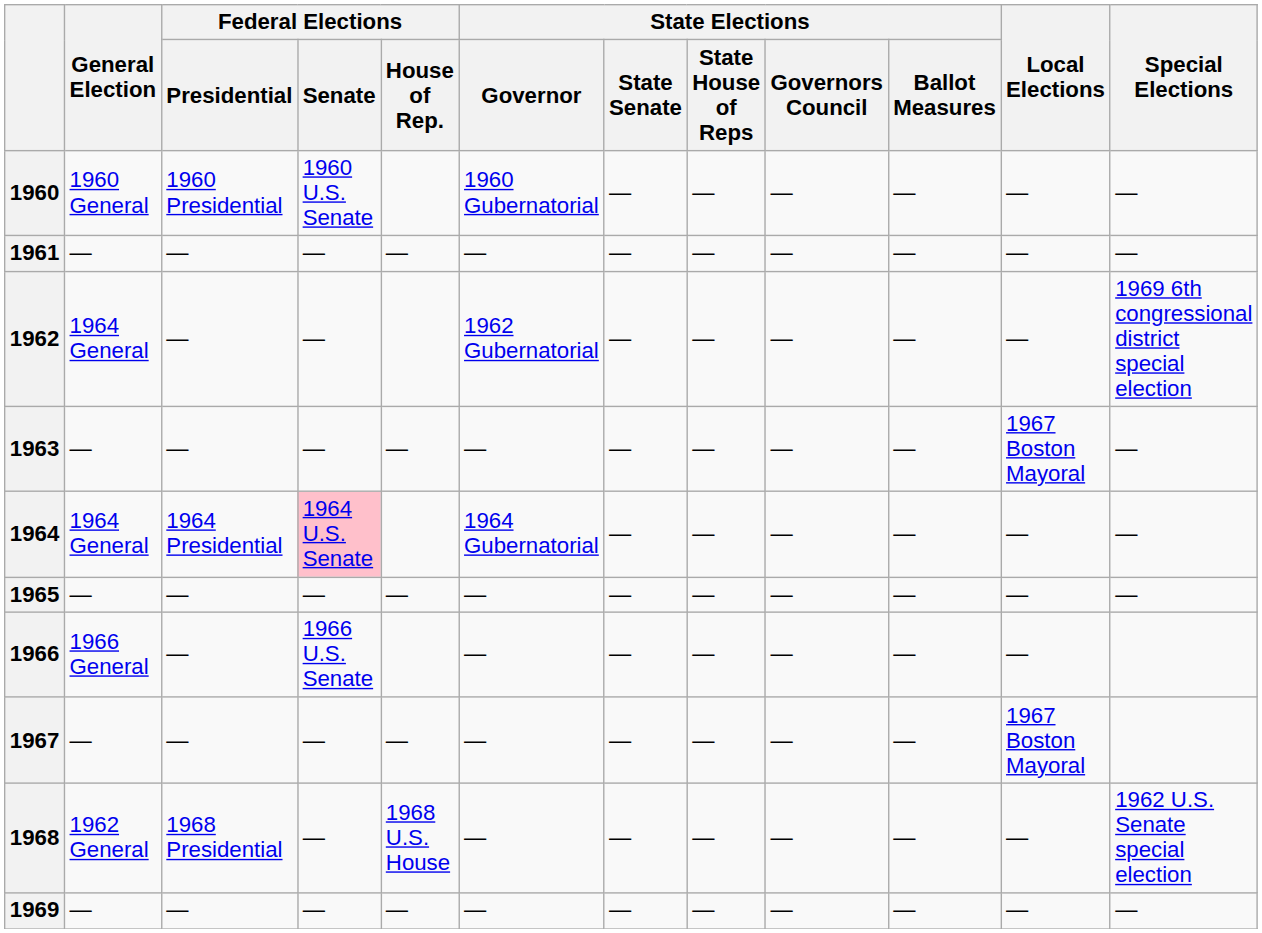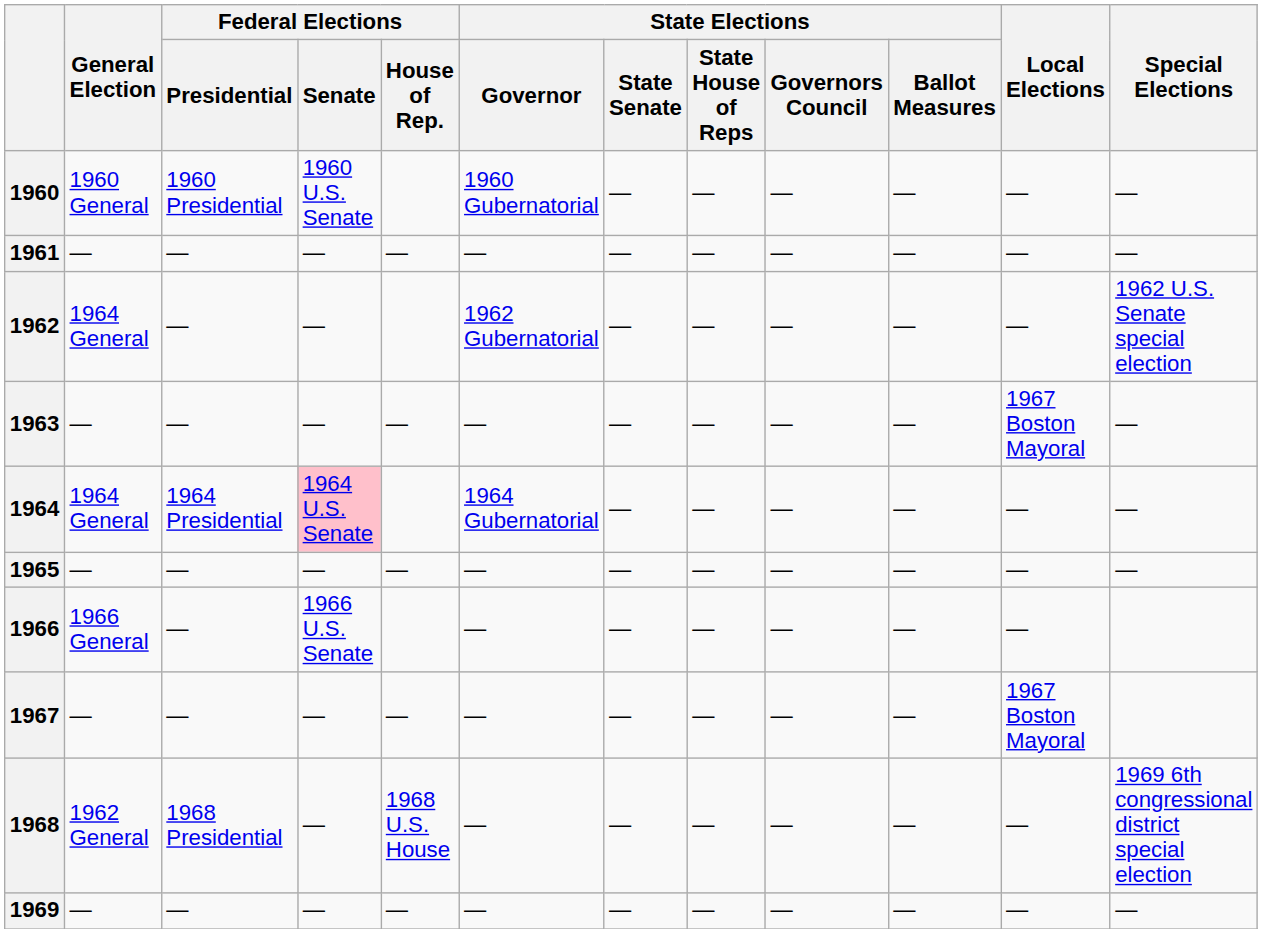1962 | Special Elections: 1969 6th congressional district special election -> 1962 U.S. Senate special election
1968 | Special Elections: 1962 U.S. Senate special election -> 1969 6th congressional district special election
